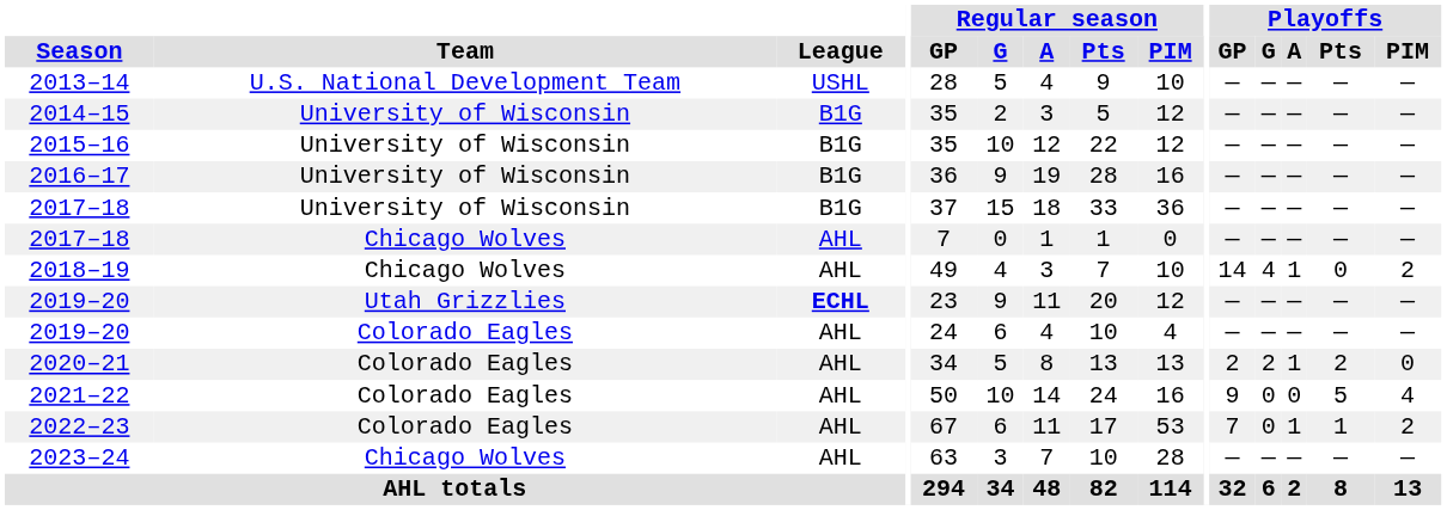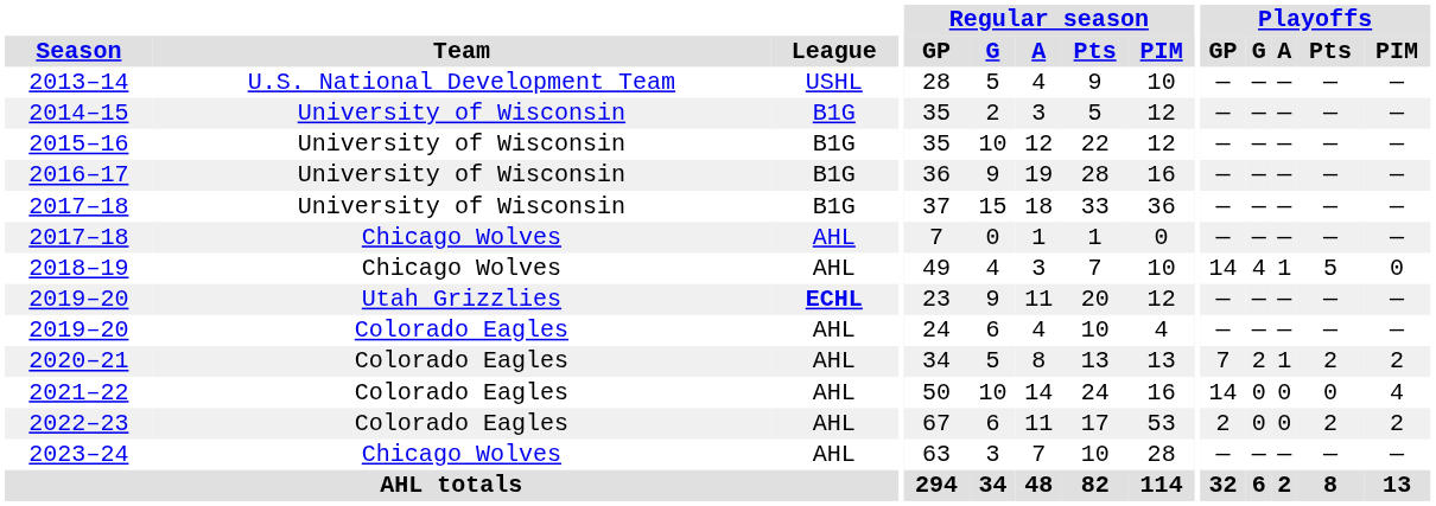2018–19 | Playoffs / Pts: 0 -> 5
2018–19 | Playoffs / PIM: 2 -> 0
2020–21 | Playoffs / GP: 2 -> 7
2020–21 | Playoffs / PIM: 0 -> 2
2021–22 | Playoffs / GP: 9 -> 14
2021–22 | Playoffs / Pts: 5 -> 0
2022–23 | Playoffs / GP: 7 -> 2
2022–23 | Playoffs / A: 1 -> 0
2022–23 | Playoffs / Pts: 1 -> 2
